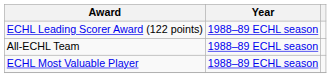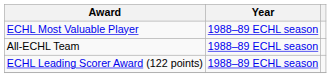rows swapped: ECHL Leading Scorer Award (122 points) <-> ECHL Most Valuable Player
